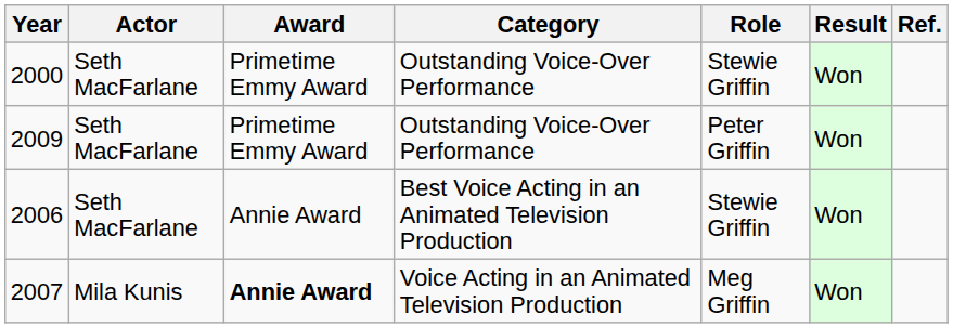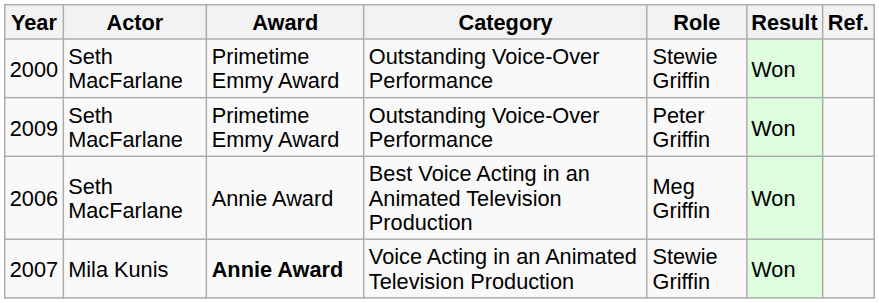2006 | Role: Stewie Griffin -> Meg Griffin
2007 | Role: Meg Griffin -> Stewie Griffin
